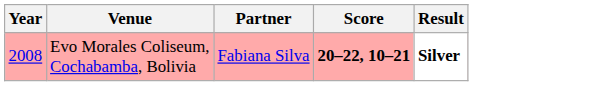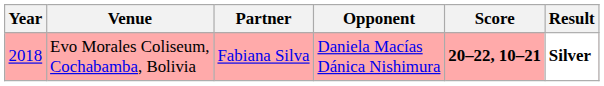+ column: Opponent | Daniela Macías Dánica Nishimura
Evo Morales Coliseum, Cochabamba, Bolivia | Year: 2008 -> 2018
